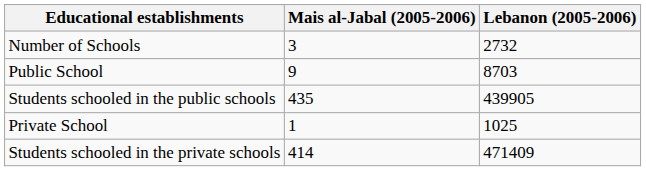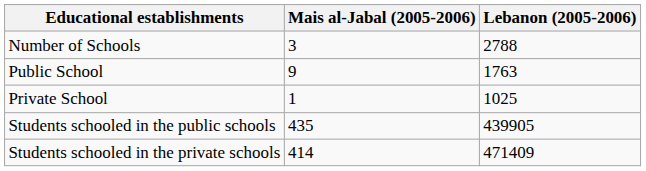Number of Schools | Lebanon (2005-2006): 2732 -> 2788
Public School | Lebanon (2005-2006): 8703 -> 1763
rows swapped: Private School <-> Students schooled in the public schools
